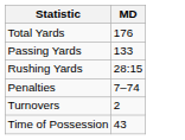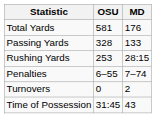+ column: OSU | 581 | 328 | 253 | 6–55 | 0 | 31:45
